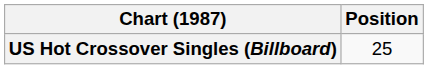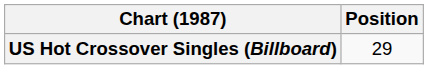US Hot Crossover Singles (Billboard) | Position: 25 -> 29
